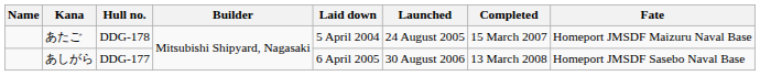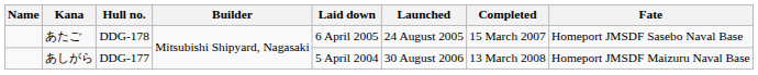あたご | Laid down: 5 April 2004 -> 6 April 2005
あたご | Fate: Homeport JMSDF Maizuru Naval Base -> Homeport JMSDF Sasebo Naval Base
あしがら | Laid down: 6 April 2005 -> 5 April 2004
あしがら | Fate: Homeport JMSDF Sasebo Naval Base -> Homeport JMSDF Maizuru Naval Base
